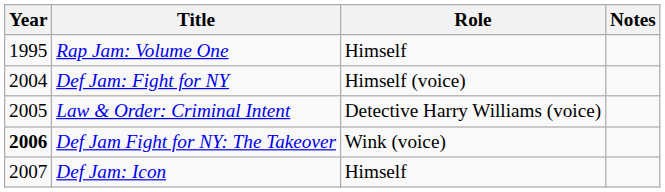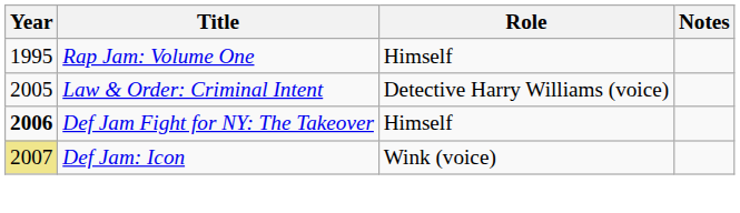- row: 2004 | Def Jam: Fight for NY | Himself (voice)
Def Jam Fight for NY: The Takeover | Role: Wink (voice) -> Himself
Def Jam: Icon | Year: no background -> khaki background
Def Jam: Icon | Role: Himself -> Wink (voice)
